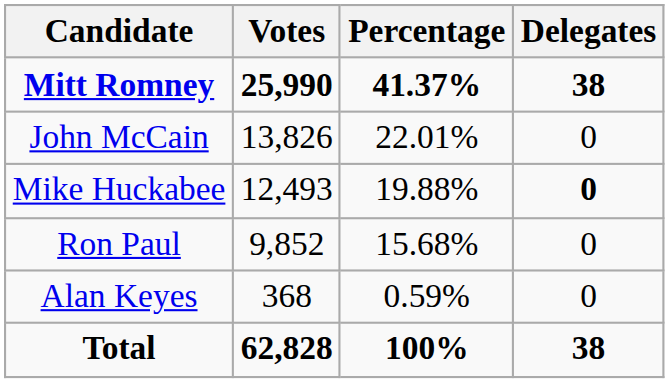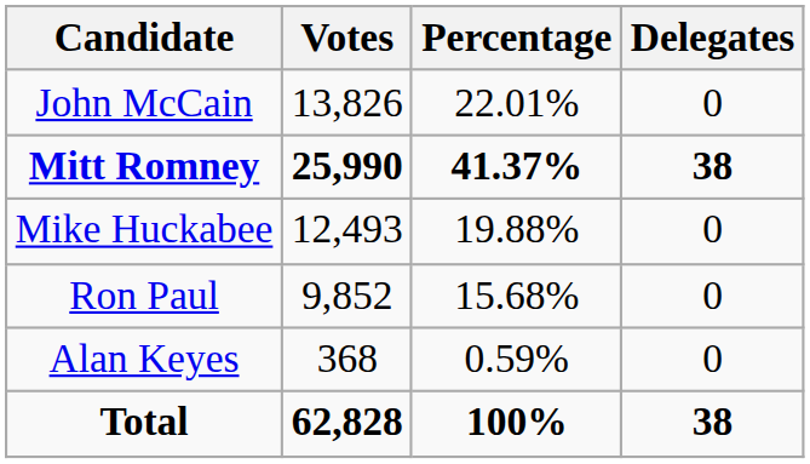rows swapped: Mitt Romney <-> John McCain
Mike Huckabee | Delegates: bold -> normal
